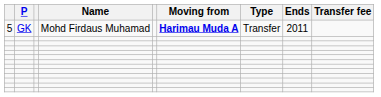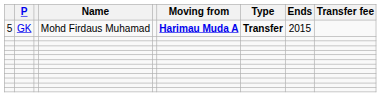5 | Type: normal -> bold
5 | Ends: 2011 -> 2015
